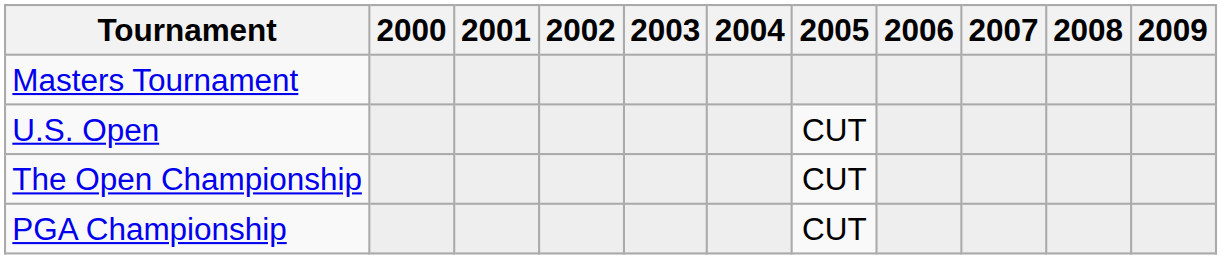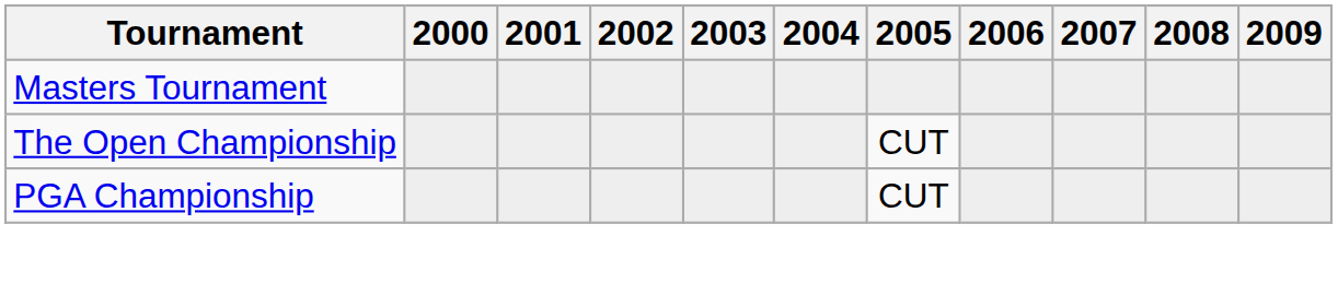- row: U.S. Open | CUT
